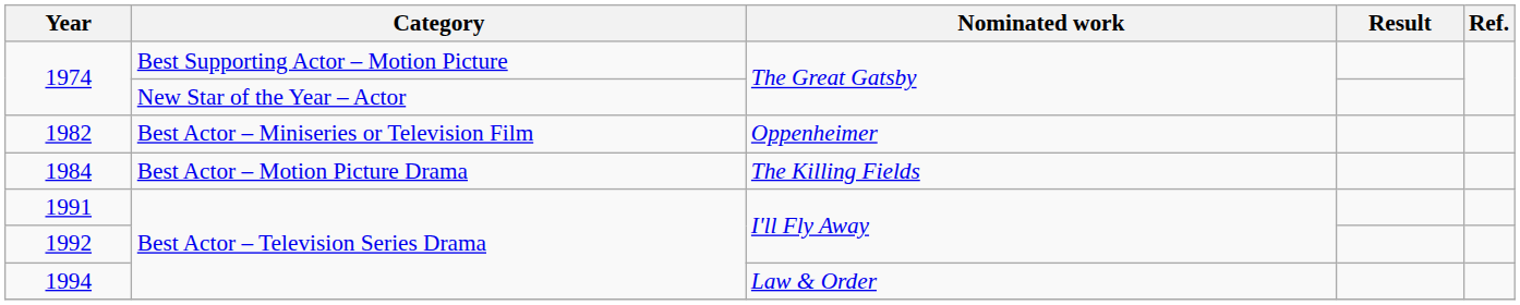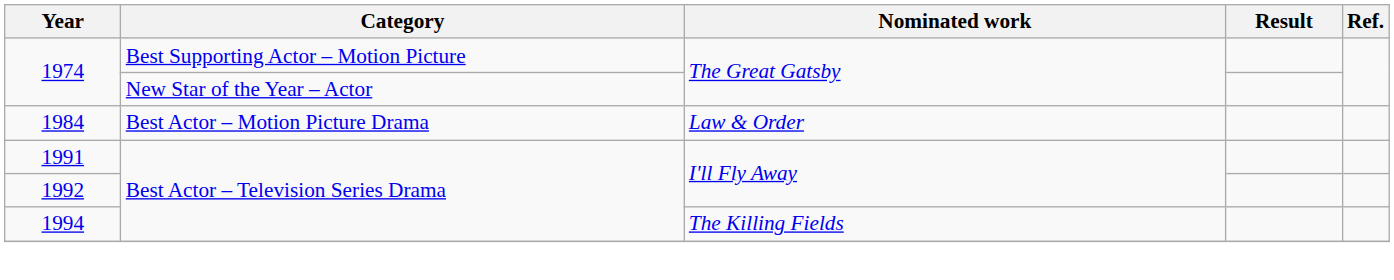- row: 1982 | Best Actor – Miniseries or Television Film | Oppenheimer
1984 | Nominated work: The Killing Fields -> Law & Order
1994 | Nominated work: Law & Order -> The Killing Fields
